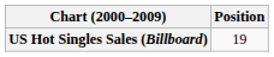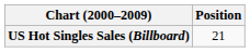US Hot Singles Sales (Billboard) | Position: 19 -> 21
